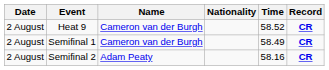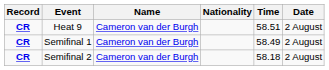columns swapped: Date <-> Record
Heat 9 | Time: 58.52 -> 58.51
Semifinal 2 | Name: Adam Peaty -> Cameron van der Burgh
Semifinal 2 | Time: 58.16 -> 58.18
